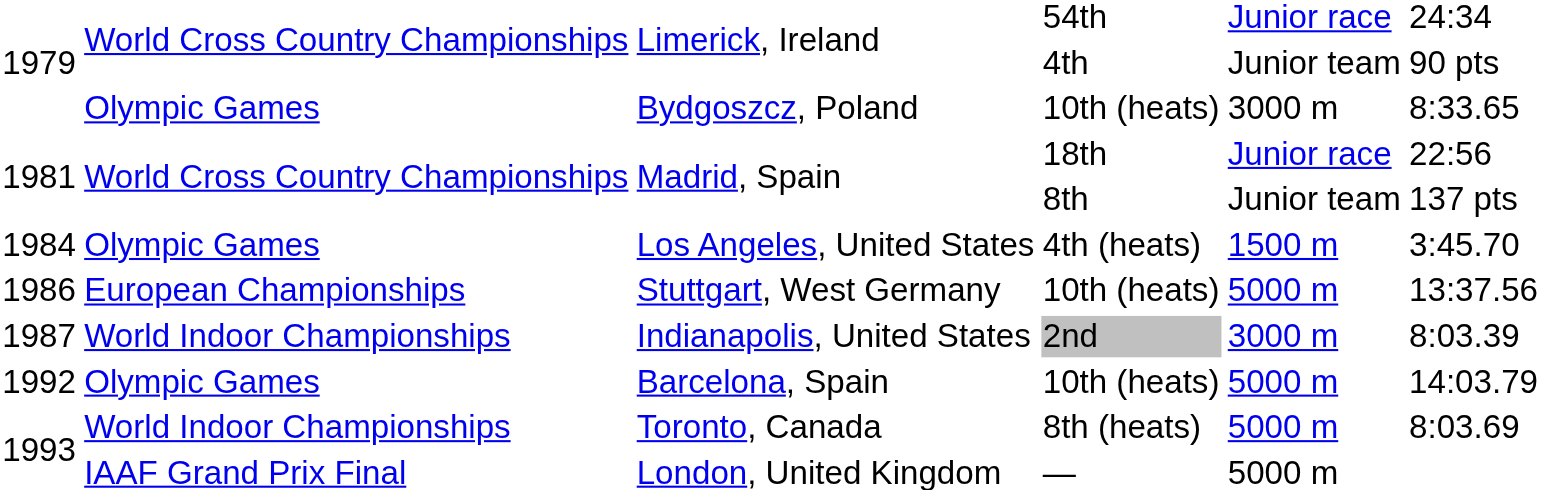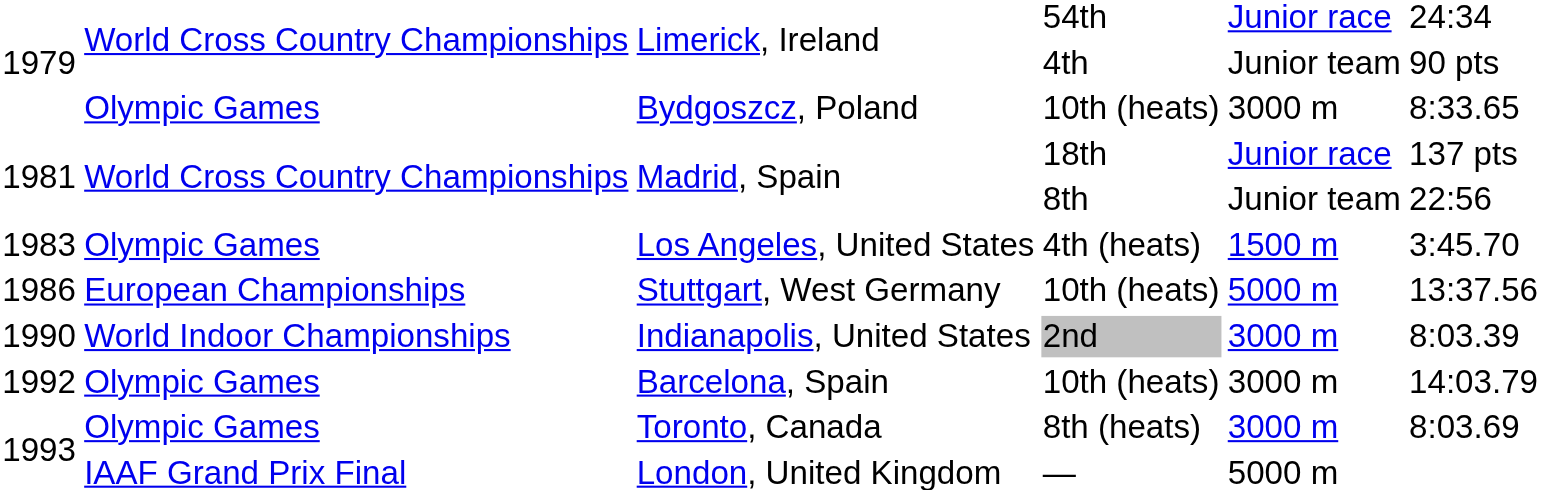Madrid, Spain / 18th | column 6: 22:56 -> 137 pts
Madrid, Spain / 8th | column 6: 137 pts -> 22:56
Los Angeles, United States | column 1: 1984 -> 1983
Indianapolis, United States | column 1: 1987 -> 1990
Barcelona, Spain | column 5: 5000 m -> 3000 m
Toronto, Canada | column 2: World Indoor Championships -> Olympic Games
Toronto, Canada | column 5: 5000 m -> 3000 m
